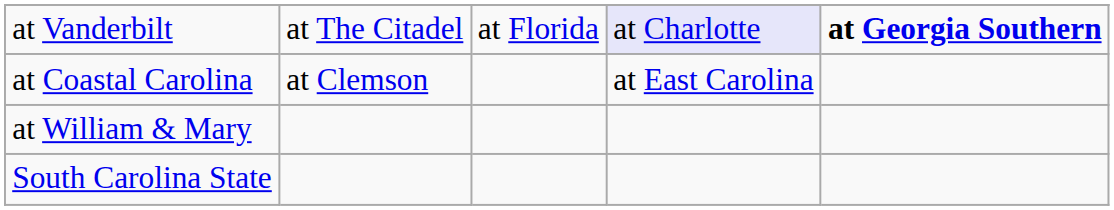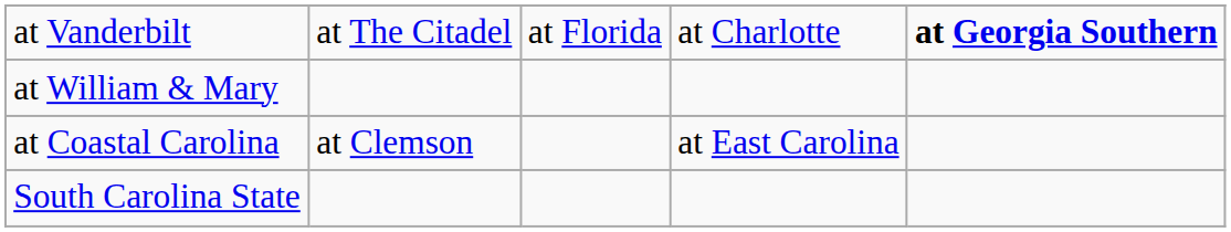at Vanderbilt | column 4: lavender background -> no background
rows swapped: at Coastal Carolina <-> at William & Mary
